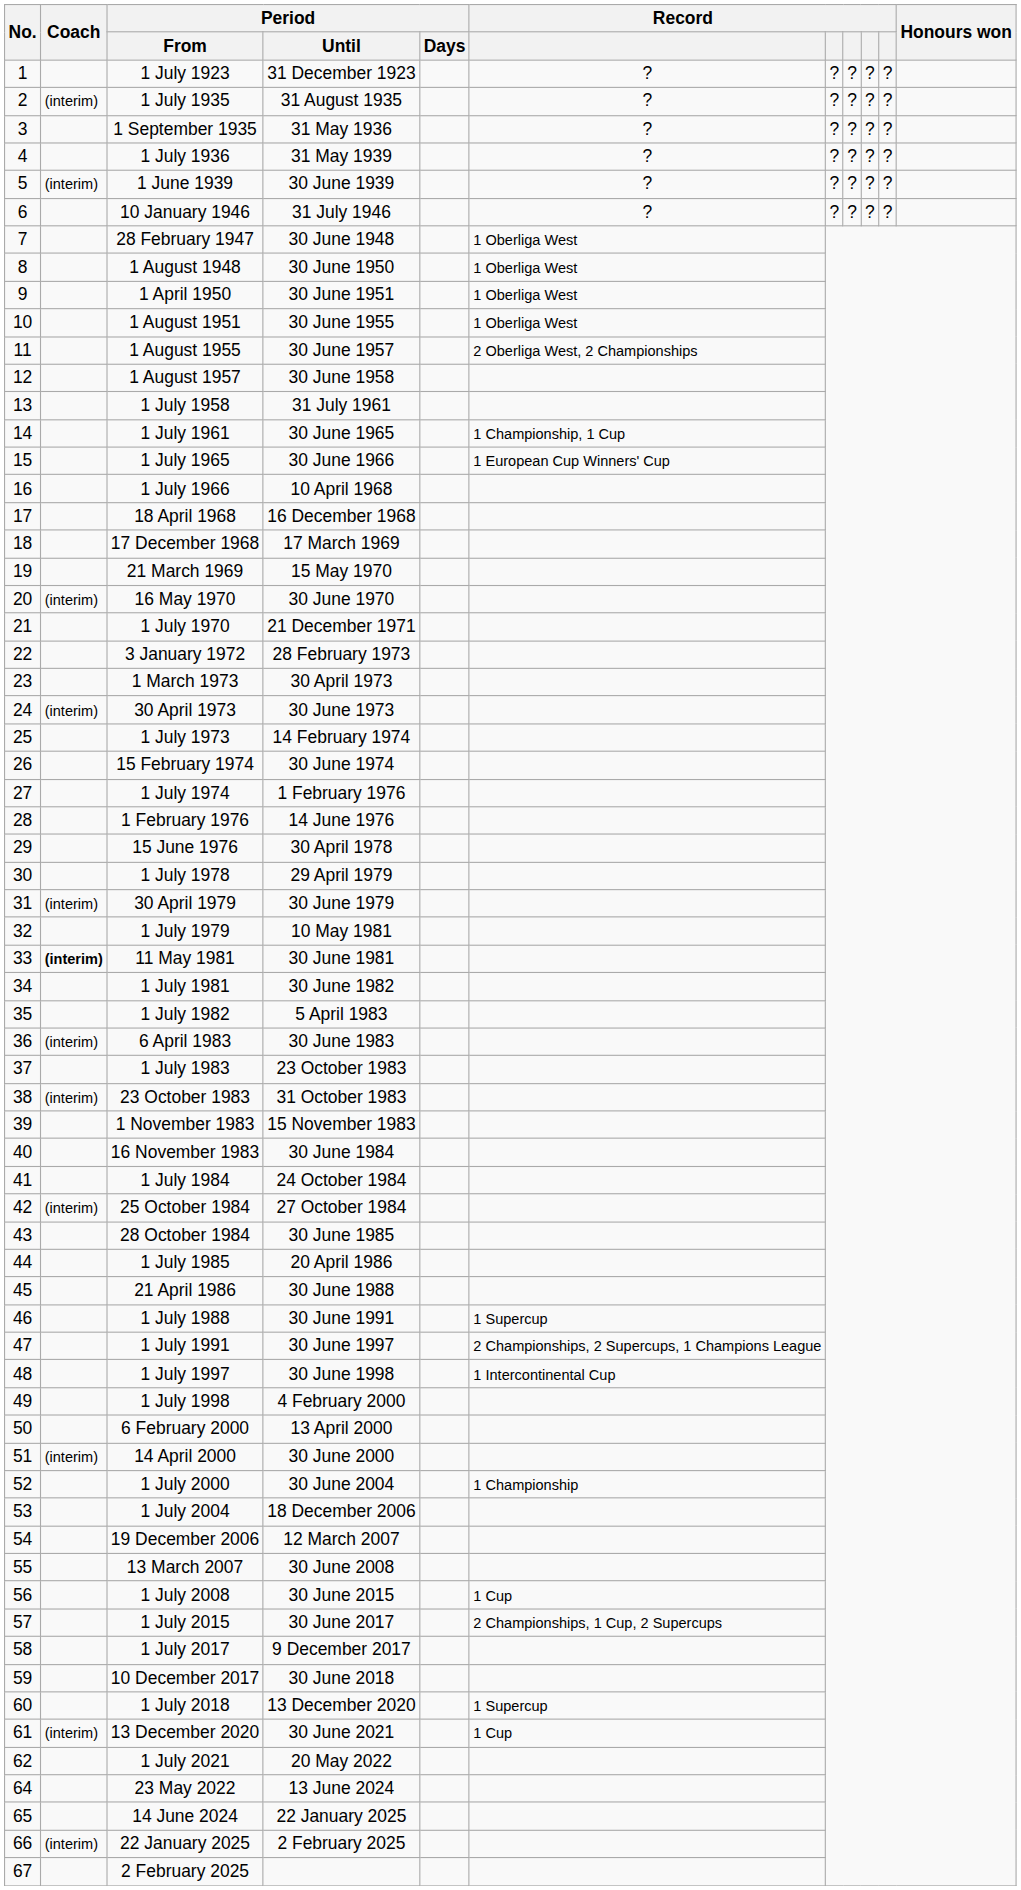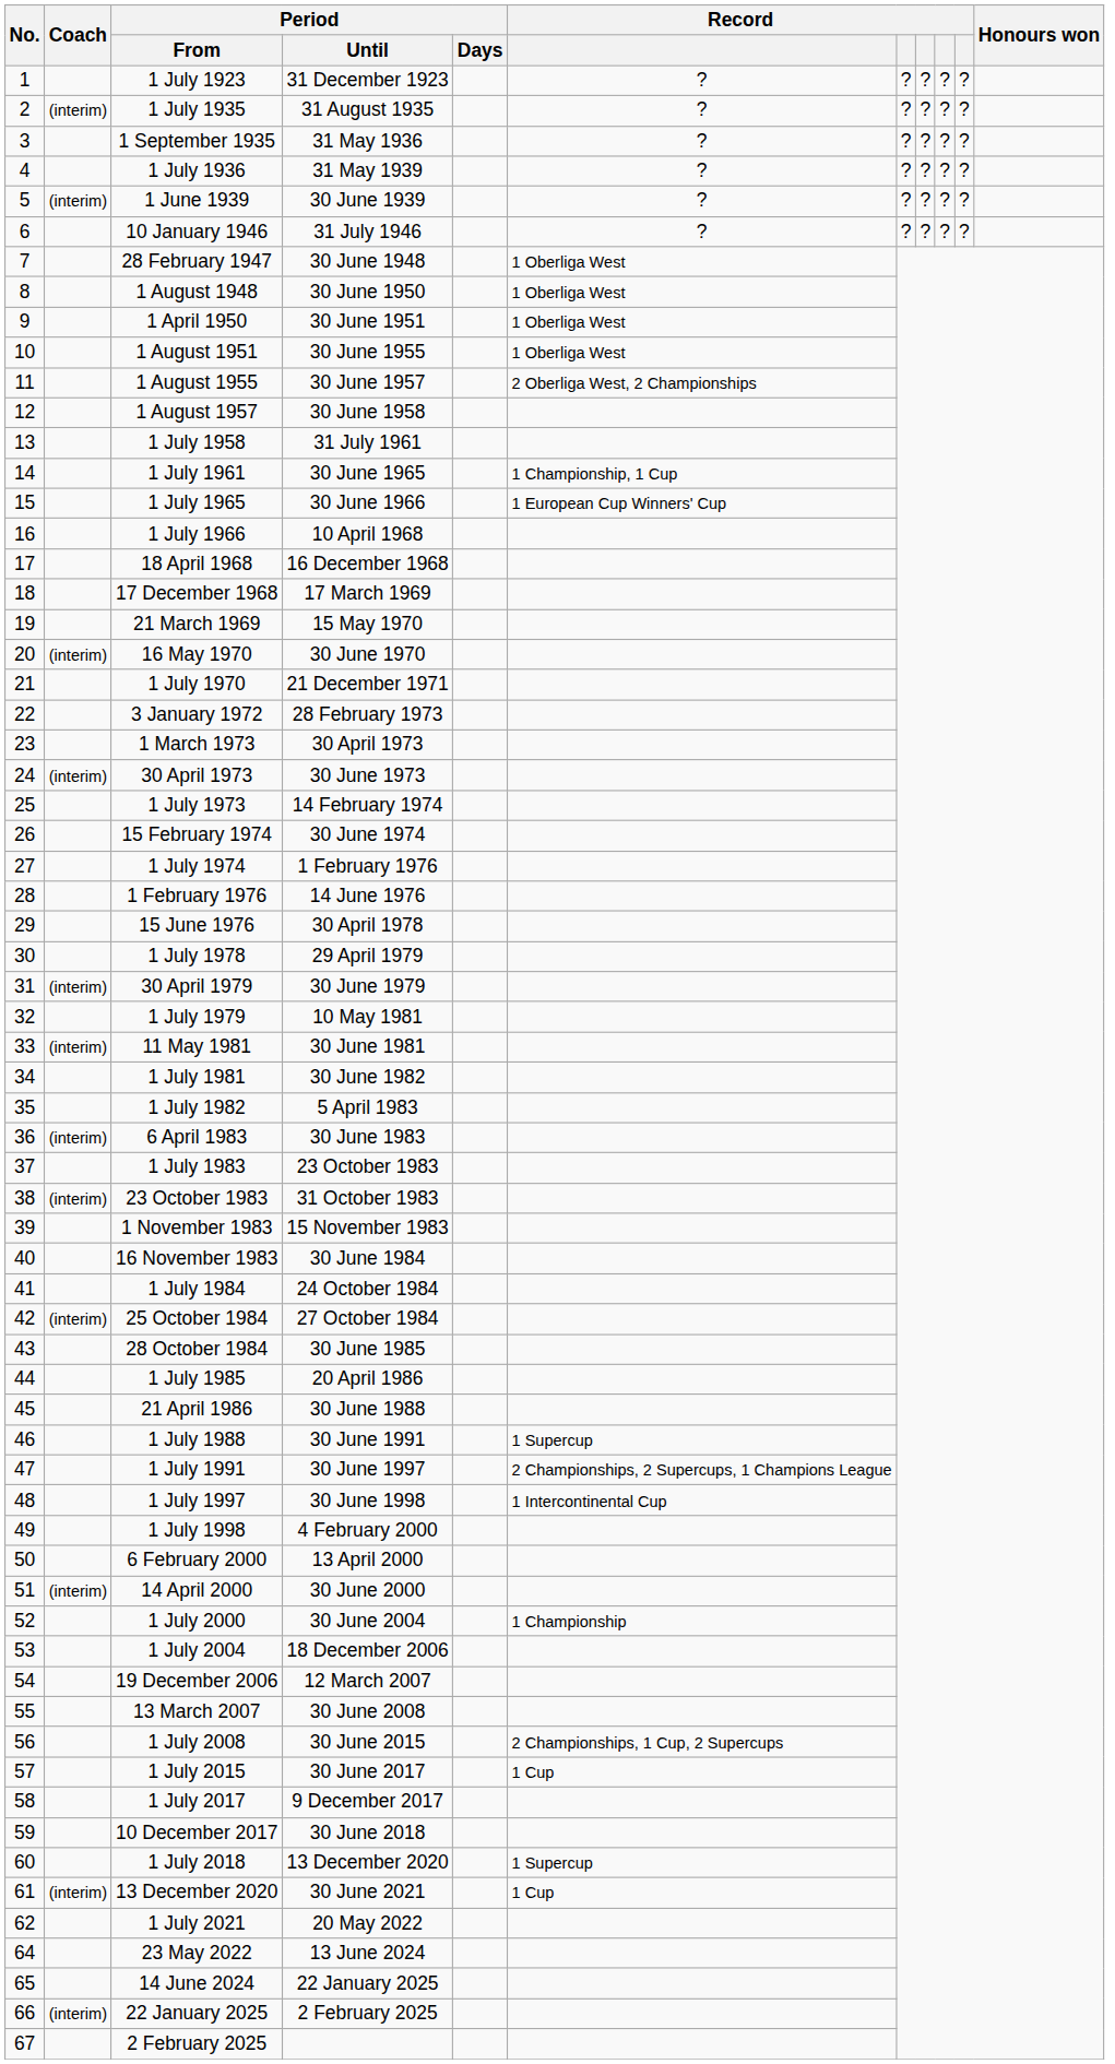11 May 1981 | Coach: bold -> normal
1 July 2008 | column 6: 1 Cup -> 2 Championships, 1 Cup, 2 Supercups
1 July 2015 | column 6: 2 Championships, 1 Cup, 2 Supercups -> 1 Cup
